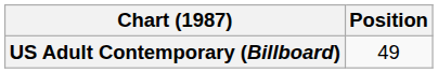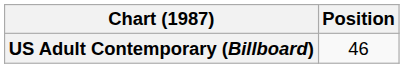US Adult Contemporary (Billboard) | Position: 49 -> 46
